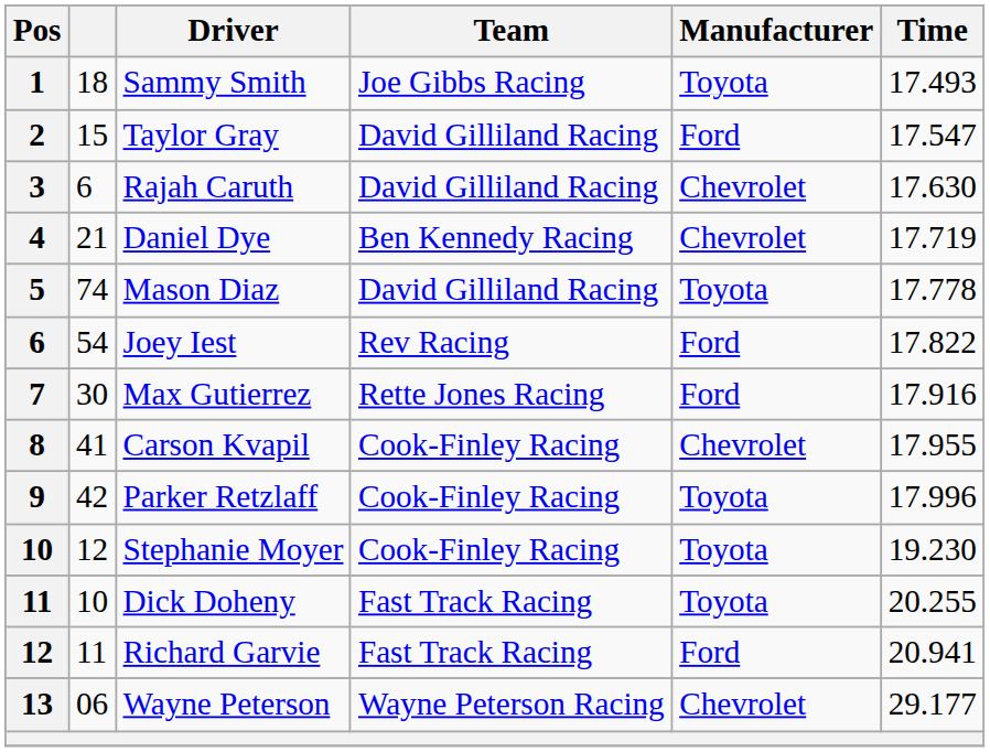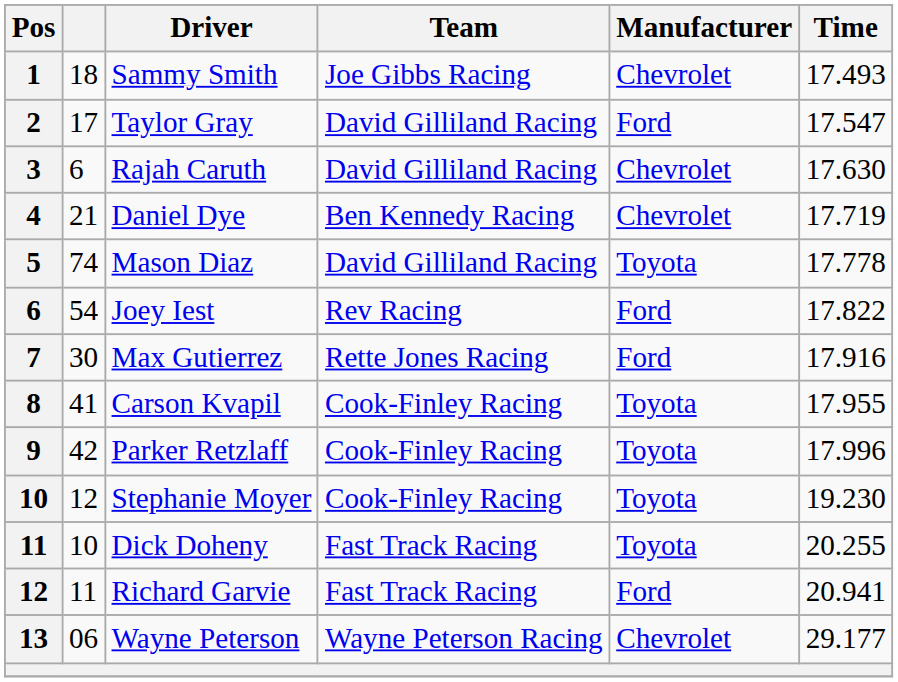Sammy Smith | Manufacturer: Toyota -> Chevrolet
Taylor Gray | column 2: 15 -> 17
Carson Kvapil | Manufacturer: Chevrolet -> Toyota
